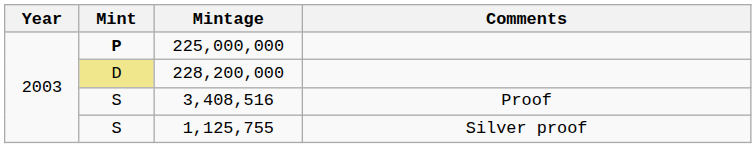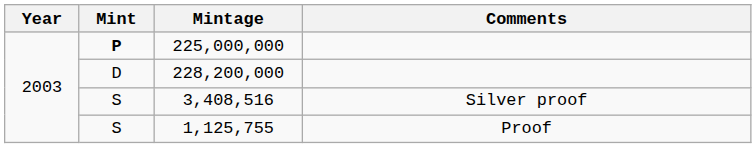228,200,000 | Mint: khaki background -> no background
3,408,516 | Comments: Proof -> Silver proof
1,125,755 | Comments: Silver proof -> Proof
